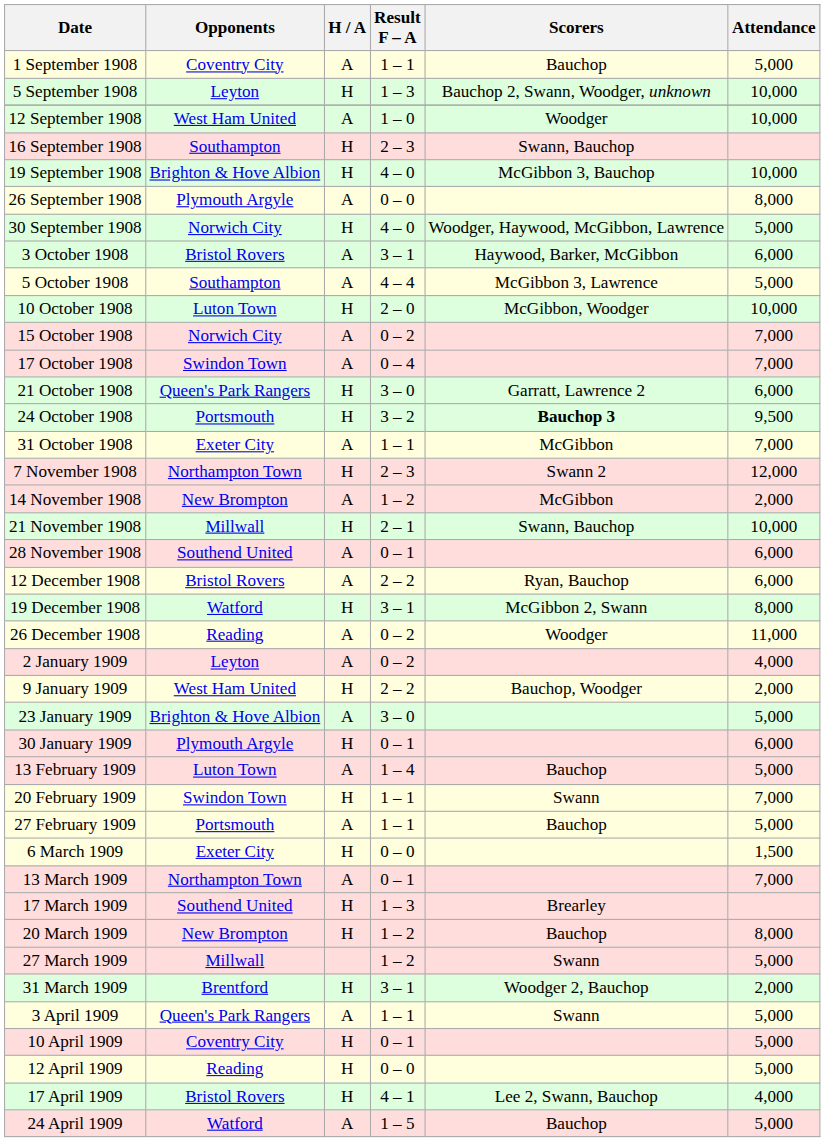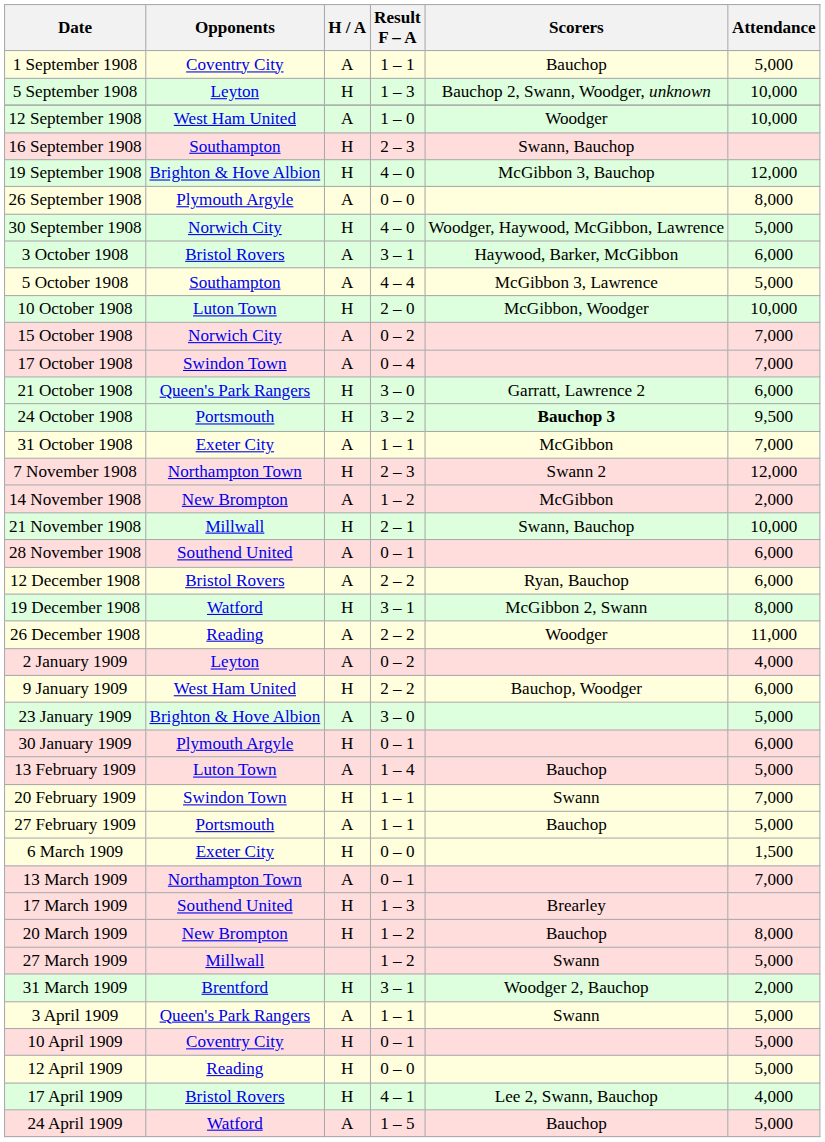19 September 1908 | Attendance: 10,000 -> 12,000
26 December 1908 | Result F – A: 0 – 2 -> 2 – 2
9 January 1909 | Attendance: 2,000 -> 6,000
